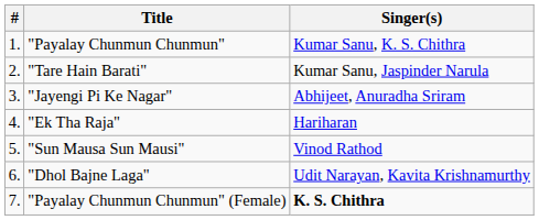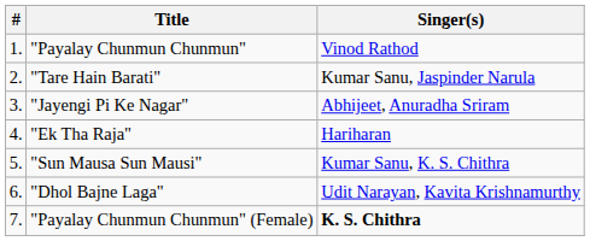"Payalay Chunmun Chunmun" | Singer(s): Kumar Sanu, K. S. Chithra -> Vinod Rathod
"Sun Mausa Sun Mausi" | Singer(s): Vinod Rathod -> Kumar Sanu, K. S. Chithra
